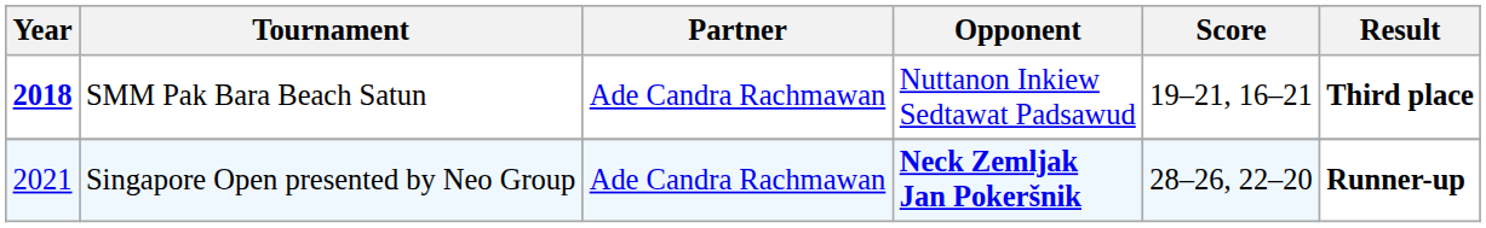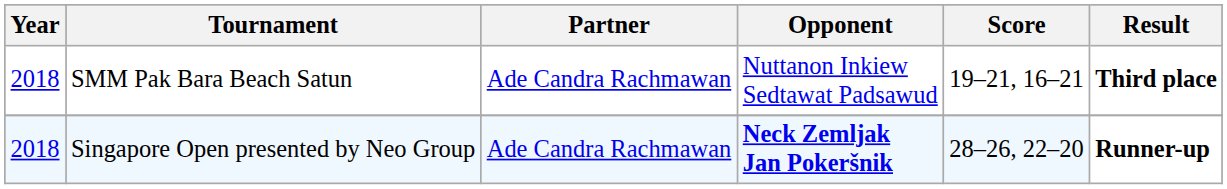SMM Pak Bara Beach Satun | Year: bold -> normal
Singapore Open presented by Neo Group | Year: 2021 -> 2018
